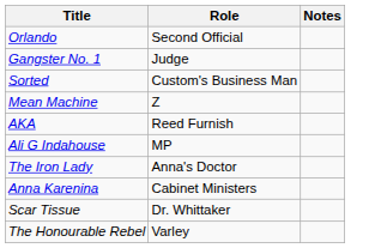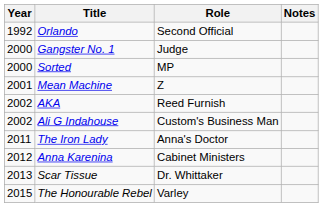+ column: Year | 1992 | 2000 | 2000 | 2001 | 2002 | 2002 | 2011 | 2012 | 2013 | 2015
Sorted | Role: Custom's Business Man -> MP
Ali G Indahouse | Role: MP -> Custom's Business Man
